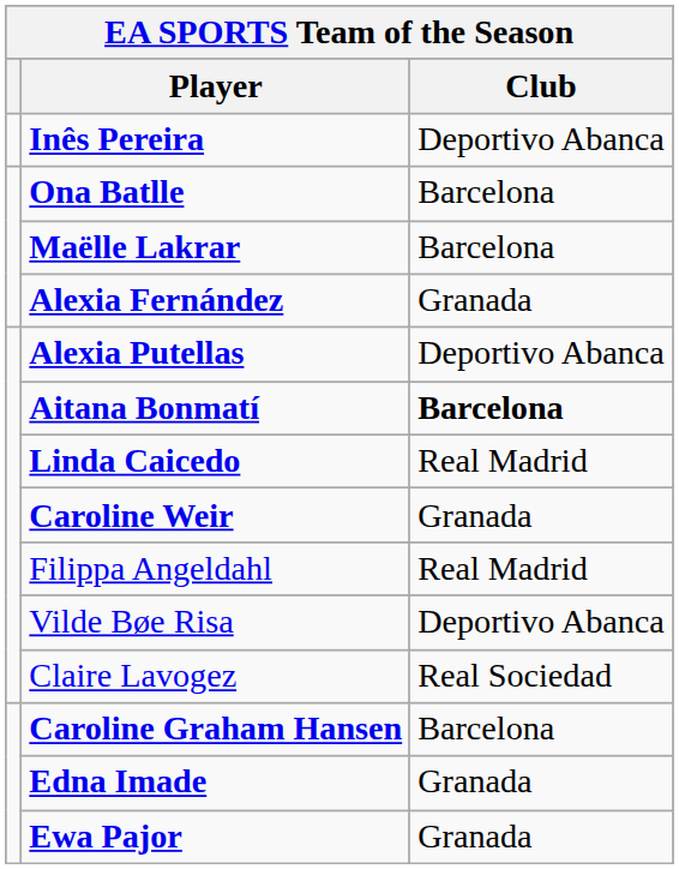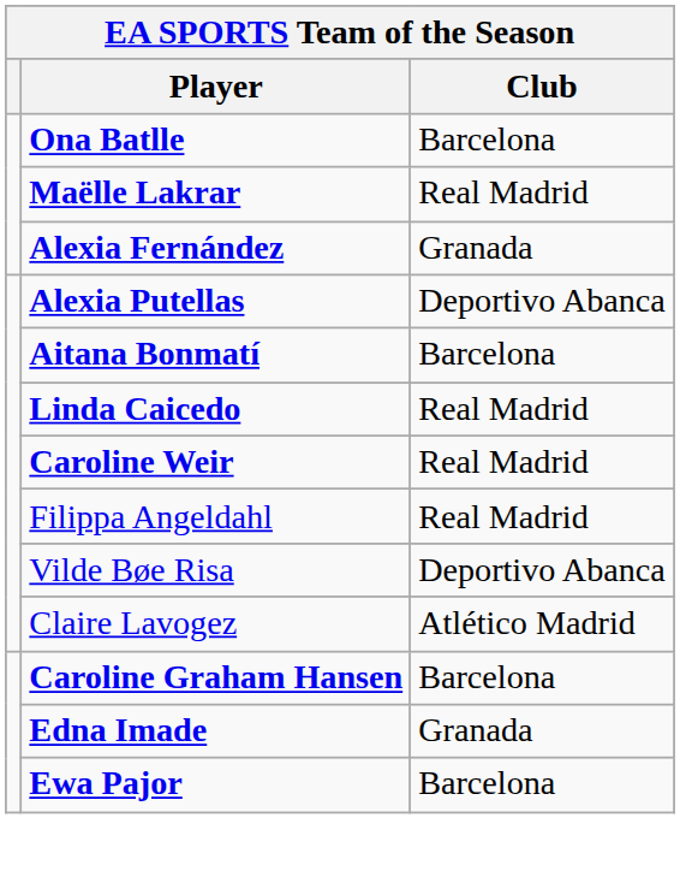- row: Inês Pereira | Deportivo Abanca
Maëlle Lakrar | Club: Barcelona -> Real Madrid
Aitana Bonmatí | Club: bold -> normal
Caroline Weir | Club: Granada -> Real Madrid
Claire Lavogez | Club: Real Sociedad -> Atlético Madrid
Ewa Pajor | Club: Granada -> Barcelona
